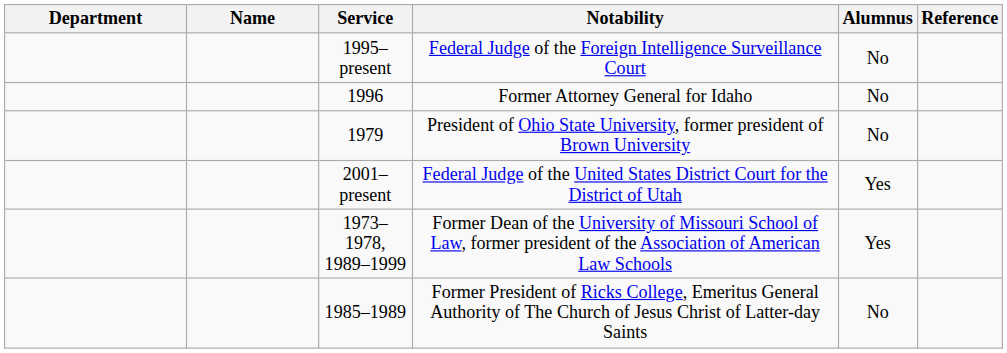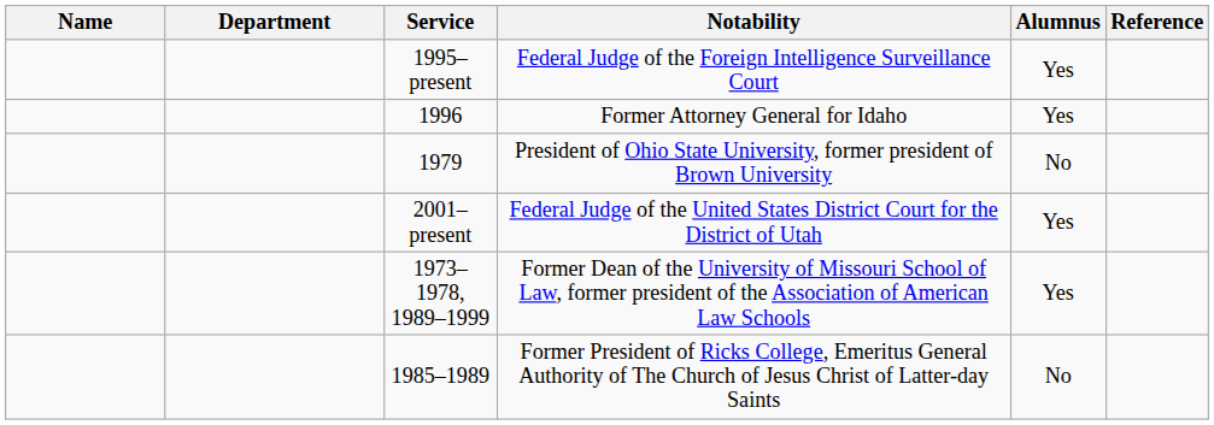columns swapped: Name <-> Department
Federal Judge of the Foreign Intelligence Surveillance Court | Alumnus: No -> Yes
Former Attorney General for Idaho | Alumnus: No -> Yes
